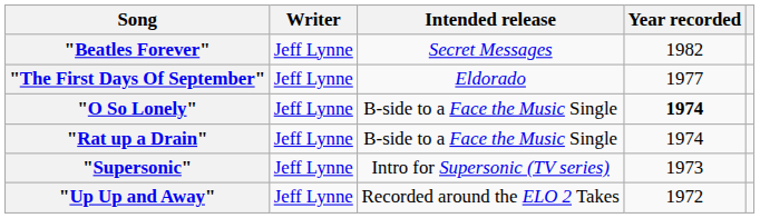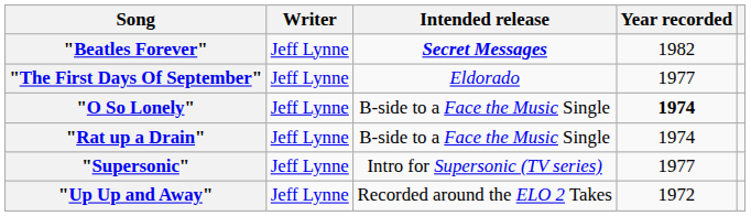"Beatles Forever" | Intended release: normal -> bold
"Supersonic" | Year recorded: 1973 -> 1977
